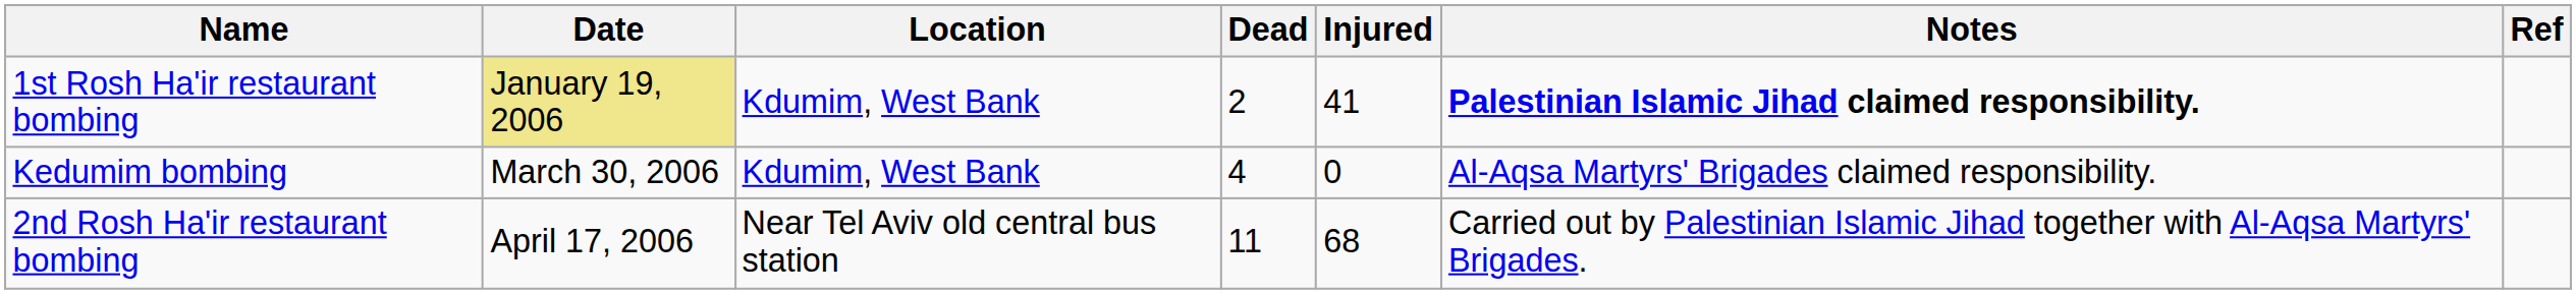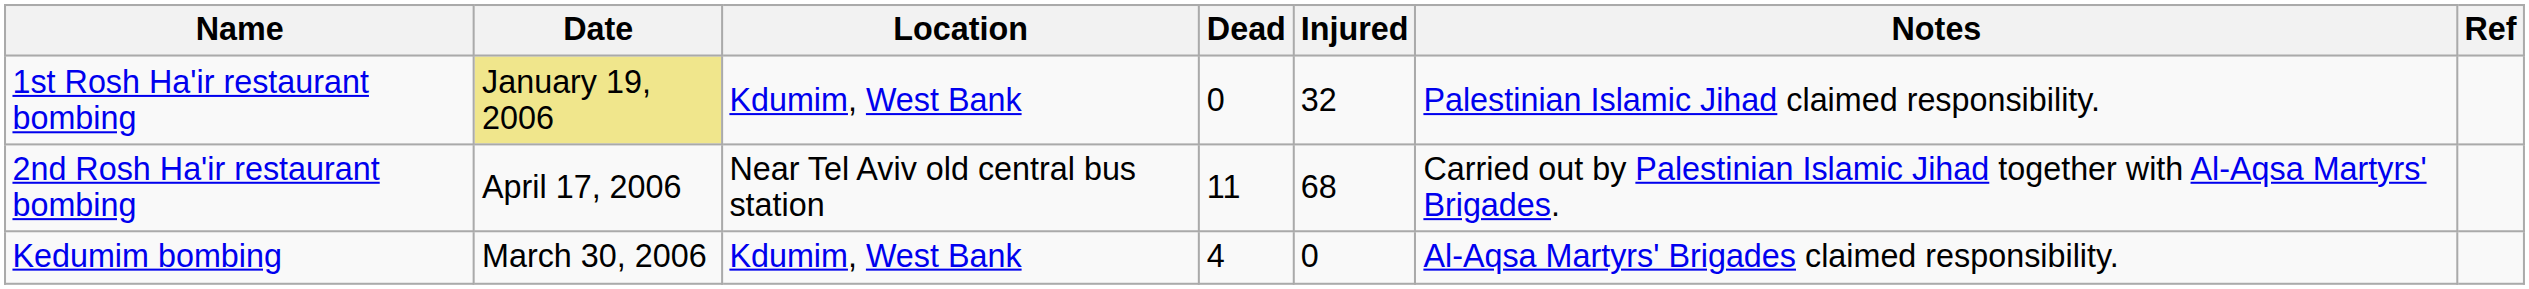1st Rosh Ha'ir restaurant bombing | Dead: 2 -> 0
1st Rosh Ha'ir restaurant bombing | Injured: 41 -> 32
1st Rosh Ha'ir restaurant bombing | Notes: bold -> normal
rows swapped: Kedumim bombing <-> 2nd Rosh Ha'ir restaurant bombing
